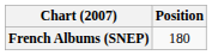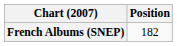French Albums (SNEP) | Position: 180 -> 182
